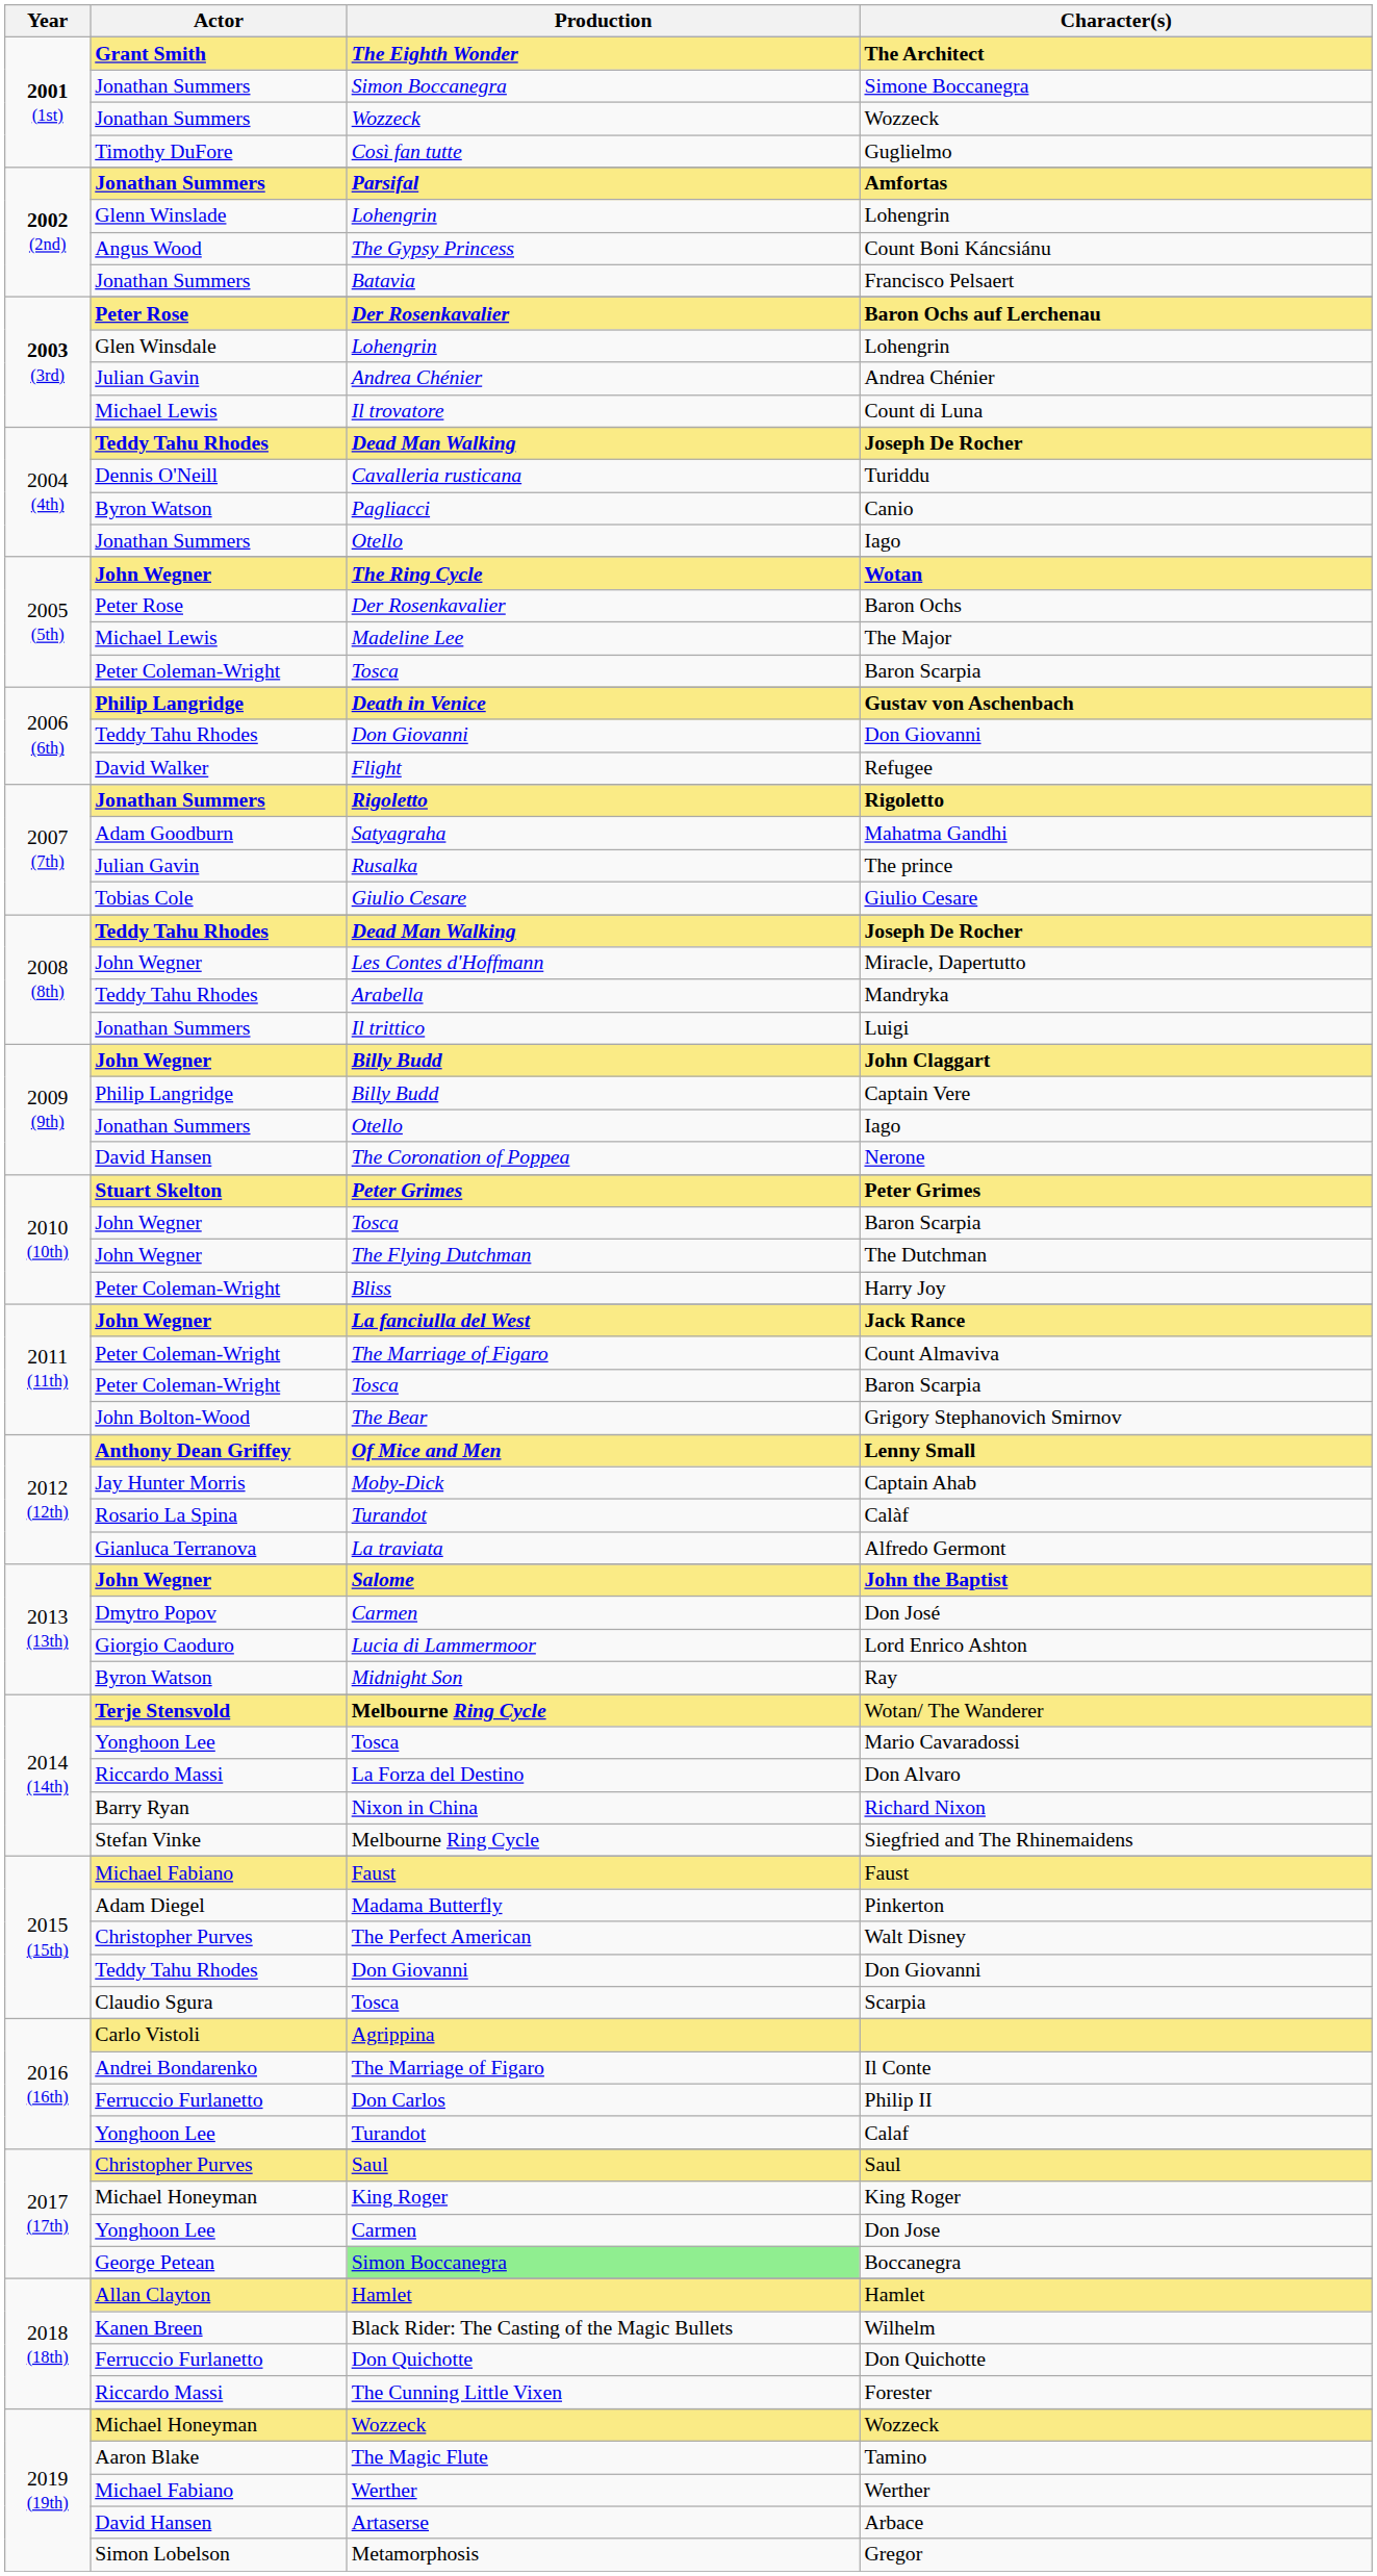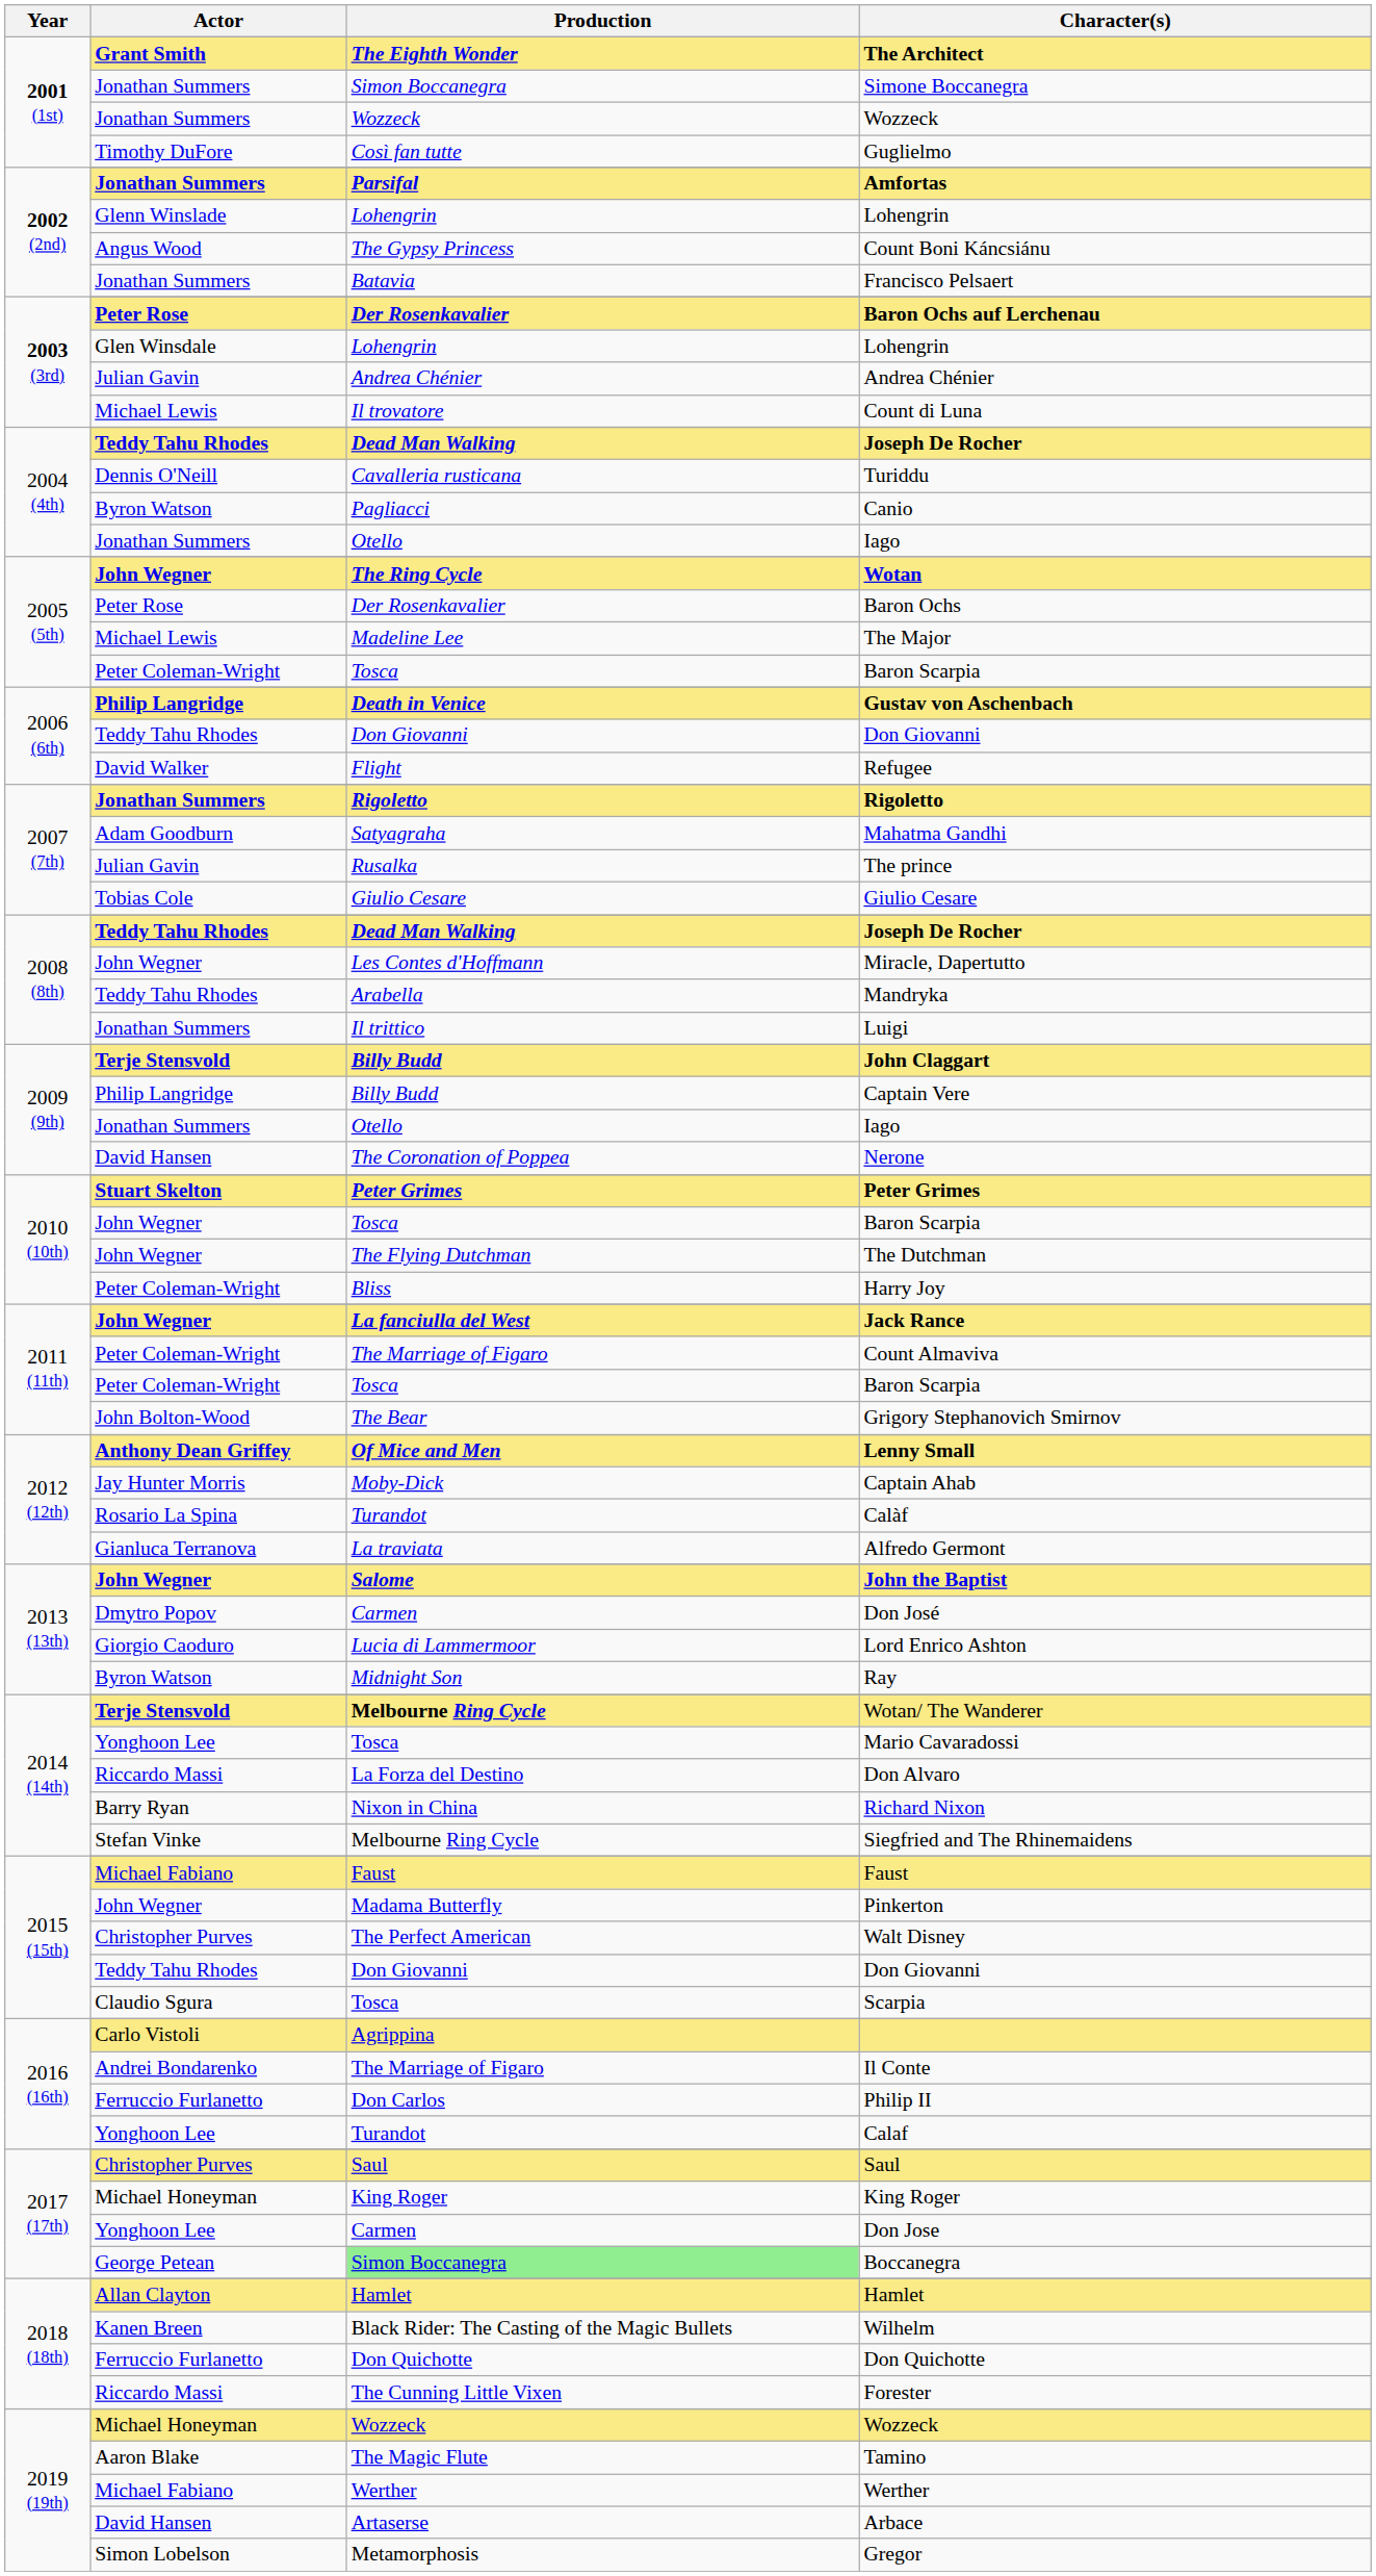John Claggart | Actor: John Wegner -> Terje Stensvold
Pinkerton | Actor: Adam Diegel -> John Wegner
